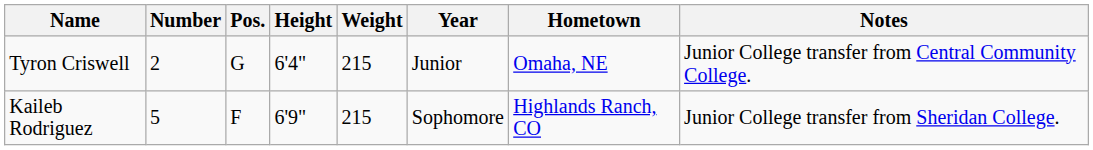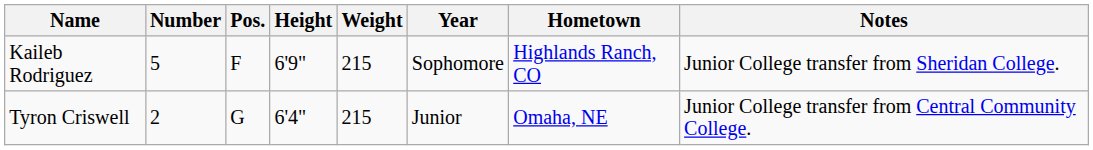rows swapped: Tyron Criswell <-> Kaileb Rodriguez
